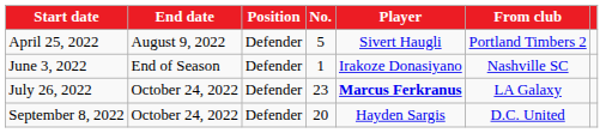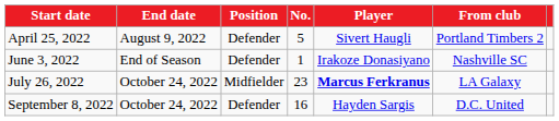July 26, 2022 | Position: Defender -> Midfielder
September 8, 2022 | No.: 20 -> 16
